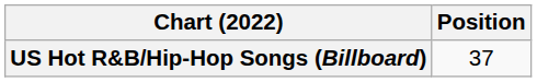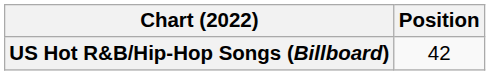US Hot R&B/Hip-Hop Songs (Billboard) | Position: 37 -> 42
